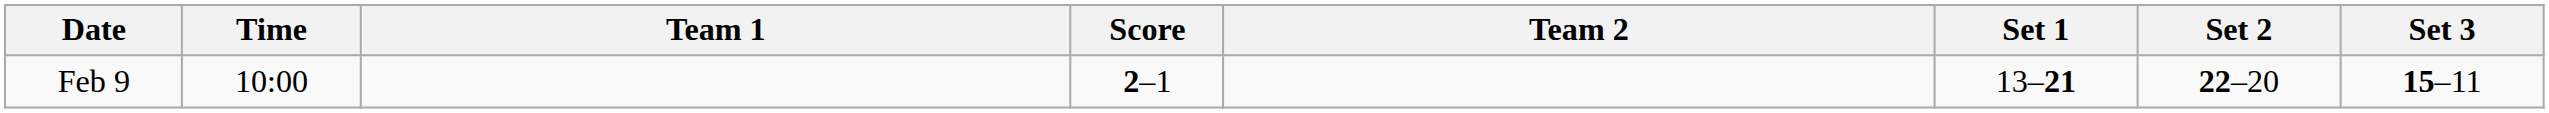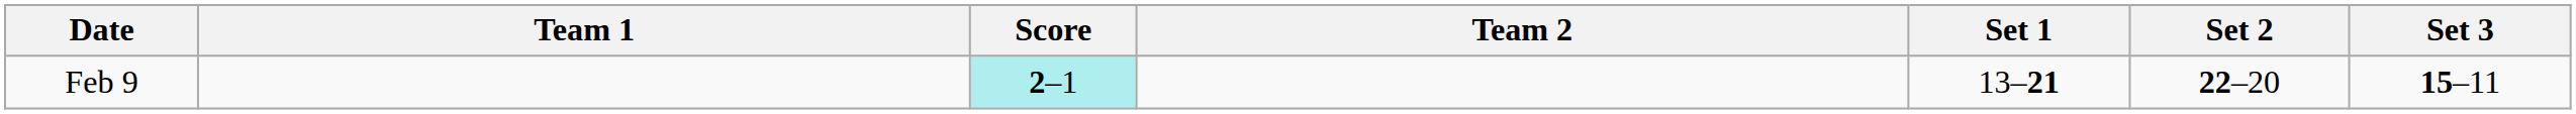- column: Time | 10:00
Feb 9 | Score: no background -> paleturquoise background
